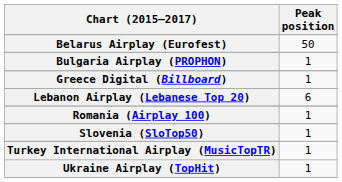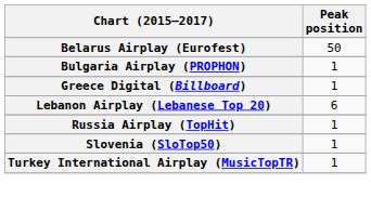- row: Romania (Airplay 100) | 1
+ row: Russia Airplay (TopHit) | 1
- row: Ukraine Airplay (TopHit) | 1
